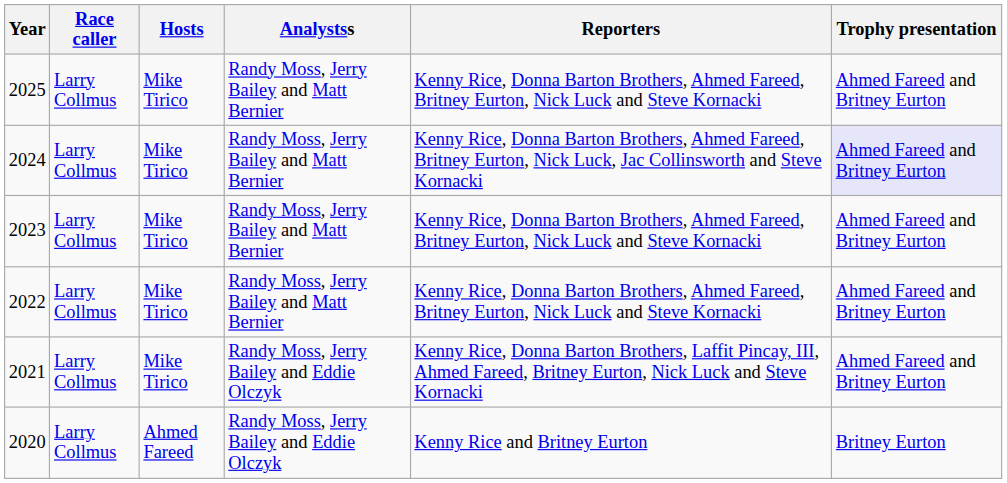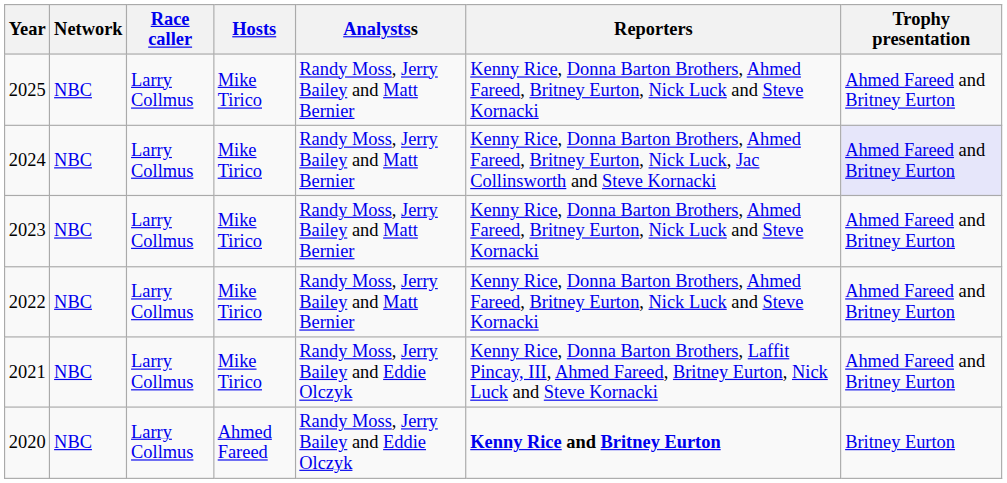+ column: Network | NBC | NBC | NBC | NBC | NBC | NBC
2020 | Reporters: normal -> bold
